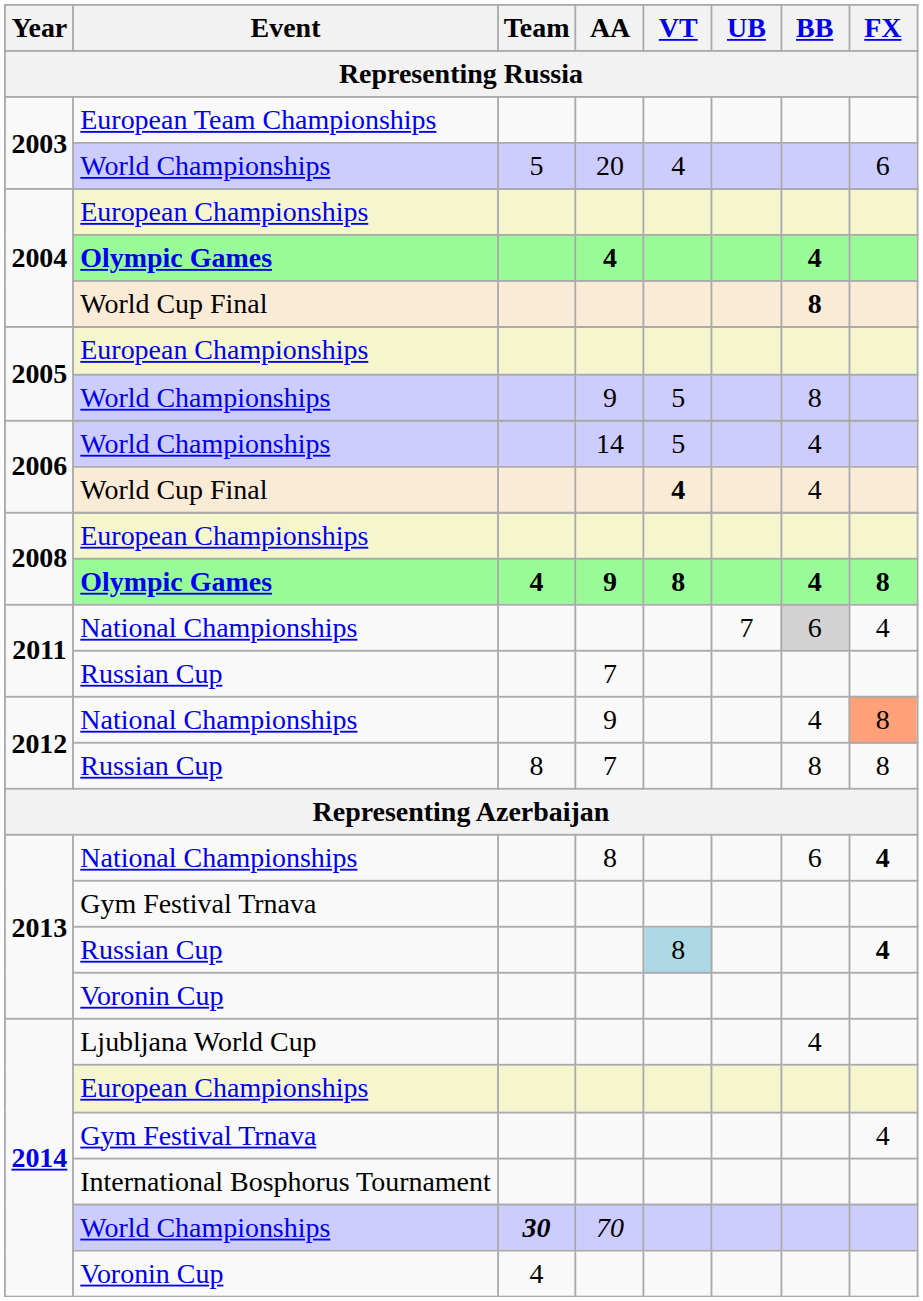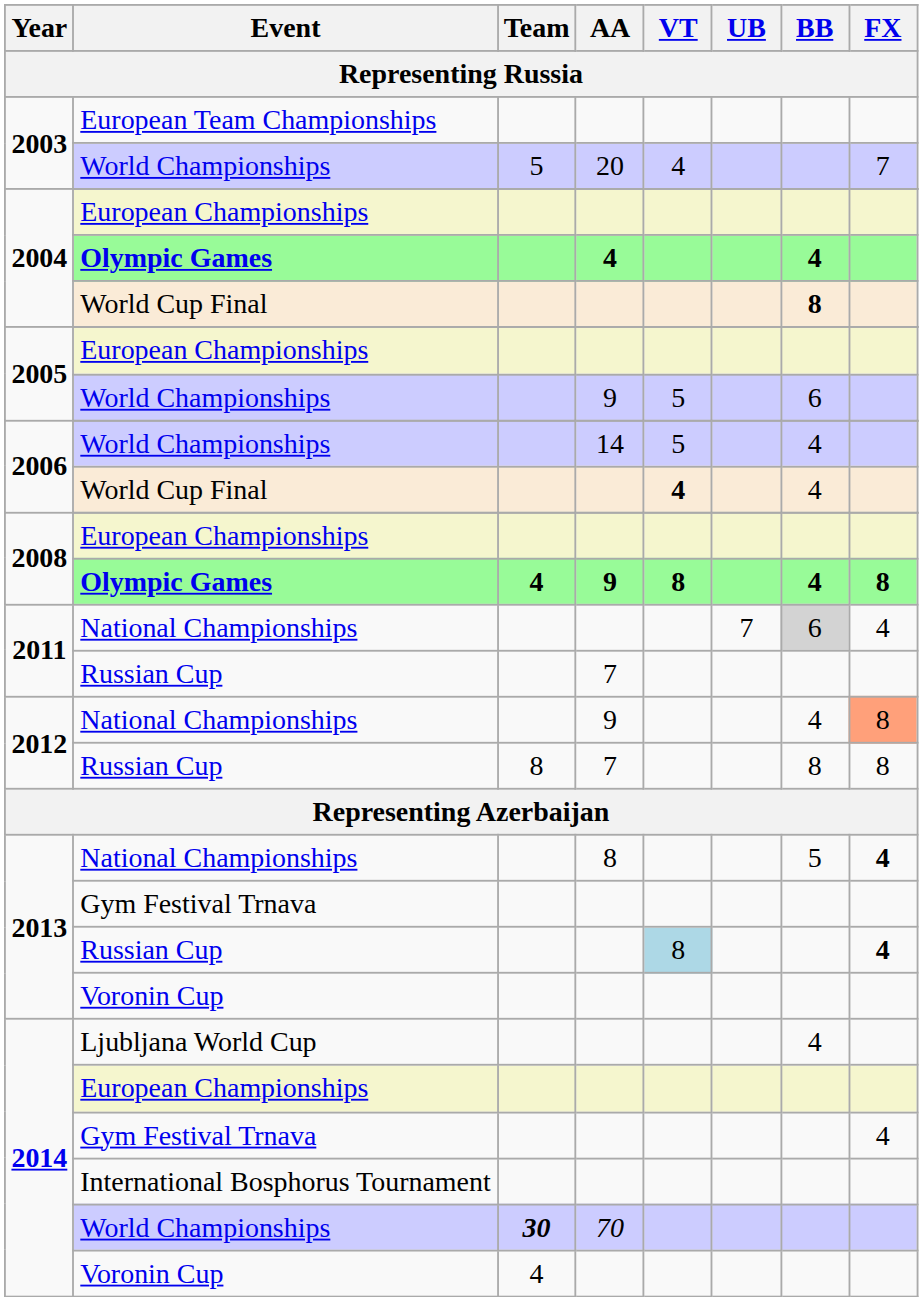2003 / World Championships | FX: 6 -> 7
2005 / World Championships | BB: 8 -> 6
2013 / National Championships | BB: 6 -> 5
